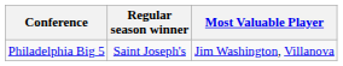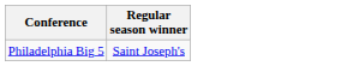- column: Most Valuable Player | Jim Washington, Villanova
